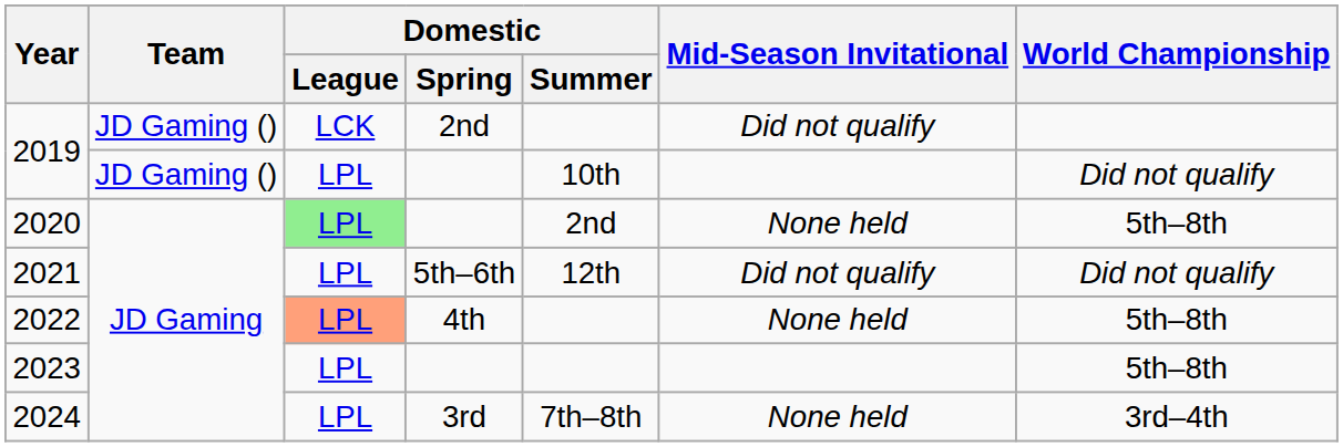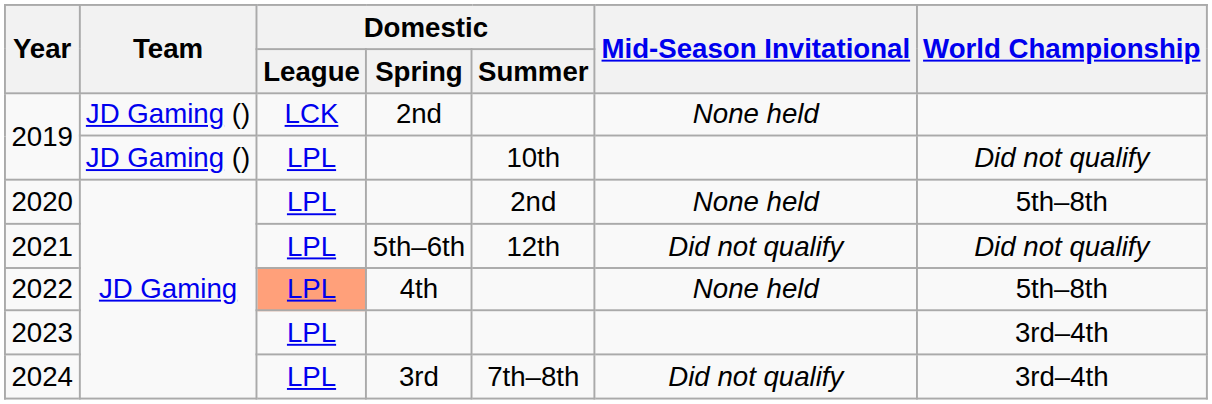2019 / 2nd | Mid-Season Invitational: Did not qualify -> None held
2020 | Domestic / League: lightgreen background -> no background
2023 | World Championship: 5th–8th -> 3rd–4th
2024 | Mid-Season Invitational: None held -> Did not qualify
